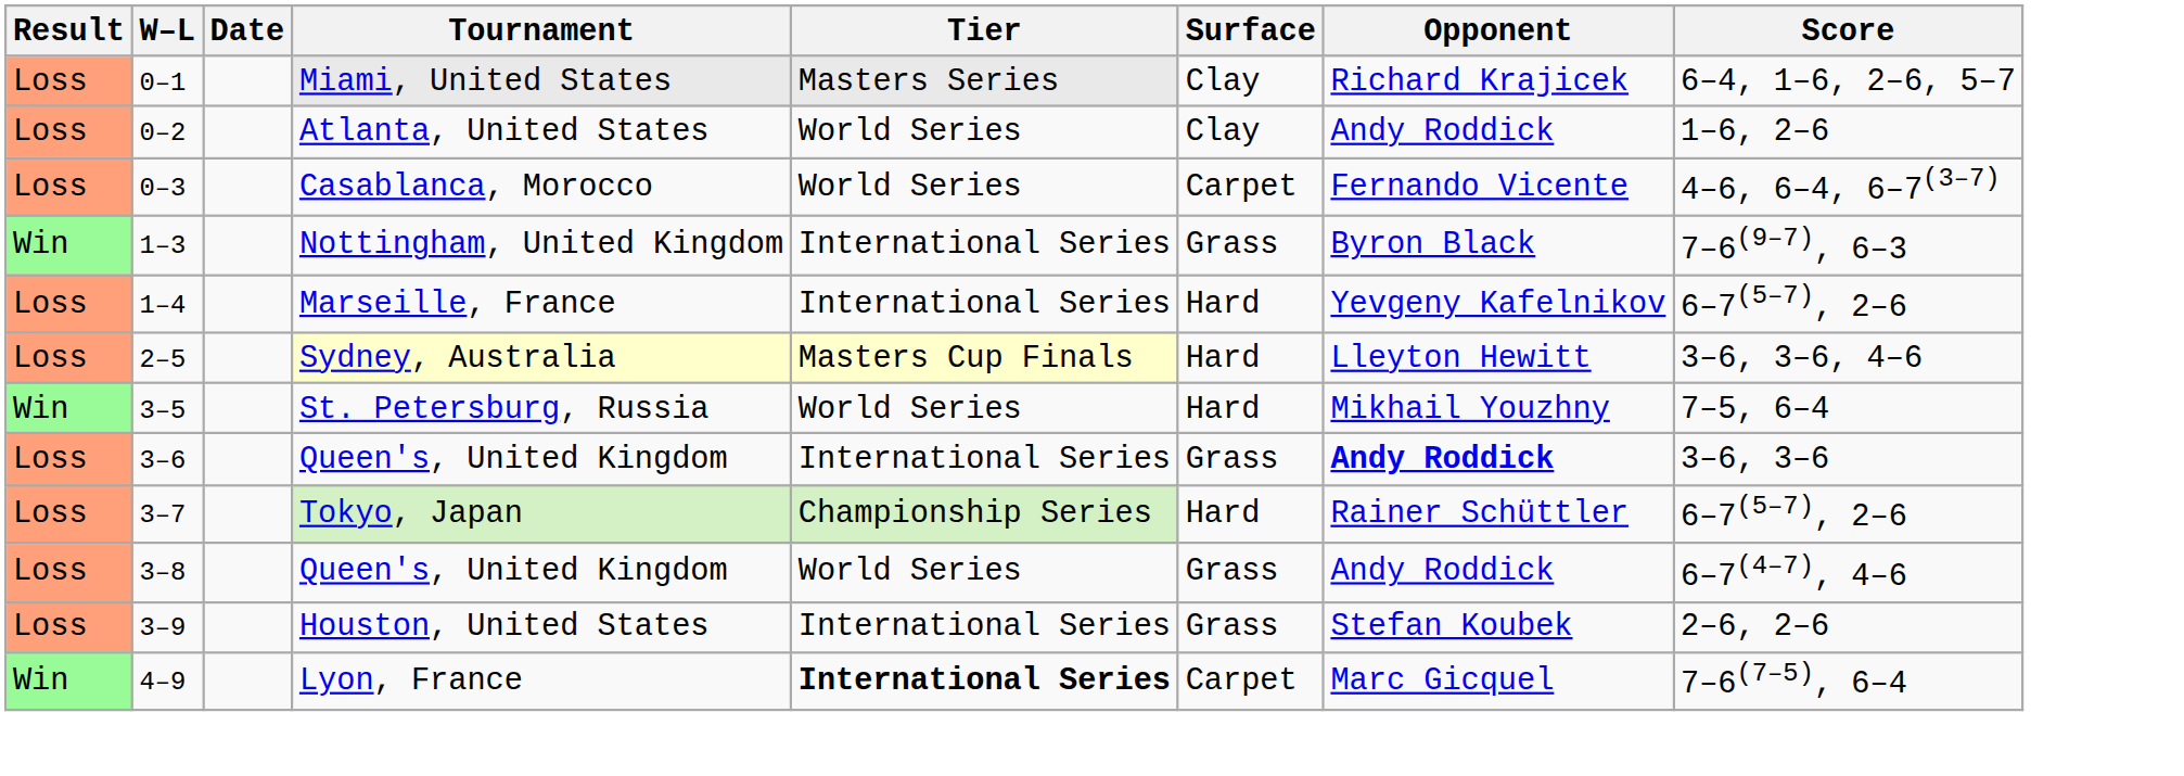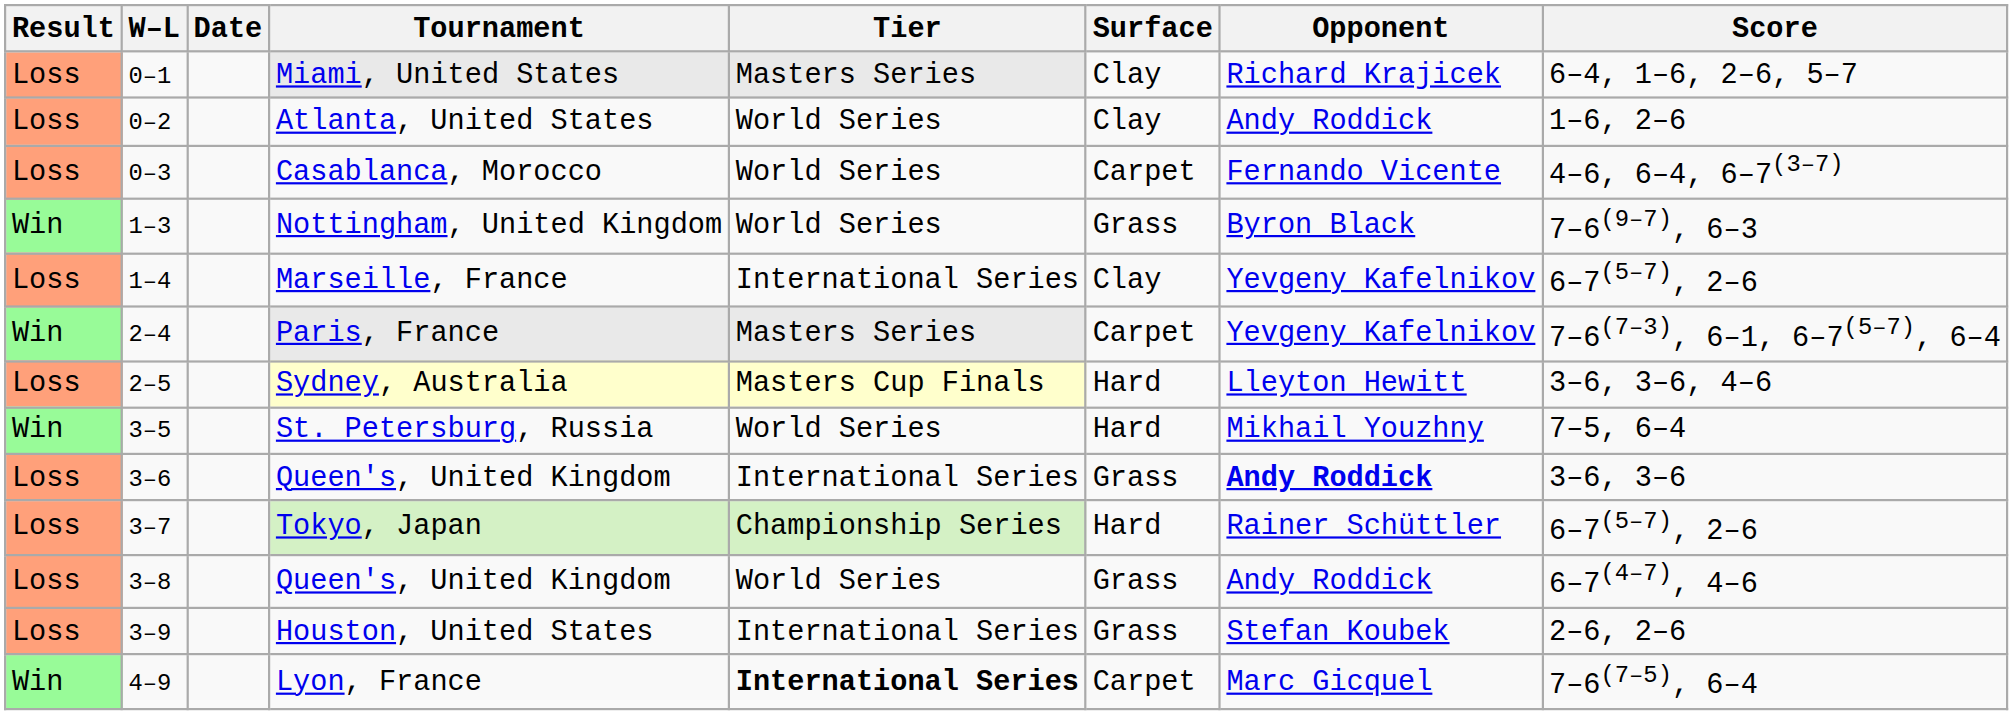Nottingham, United Kingdom | Tier: International Series -> World Series
Marseille, France | Surface: Hard -> Clay
+ row: Win | 2–4 | Paris, France | Masters Series | Carpet | Yevgeny Kafelnikov | 7–6(7–3), 6–1, 6–7(5–7), 6–4
